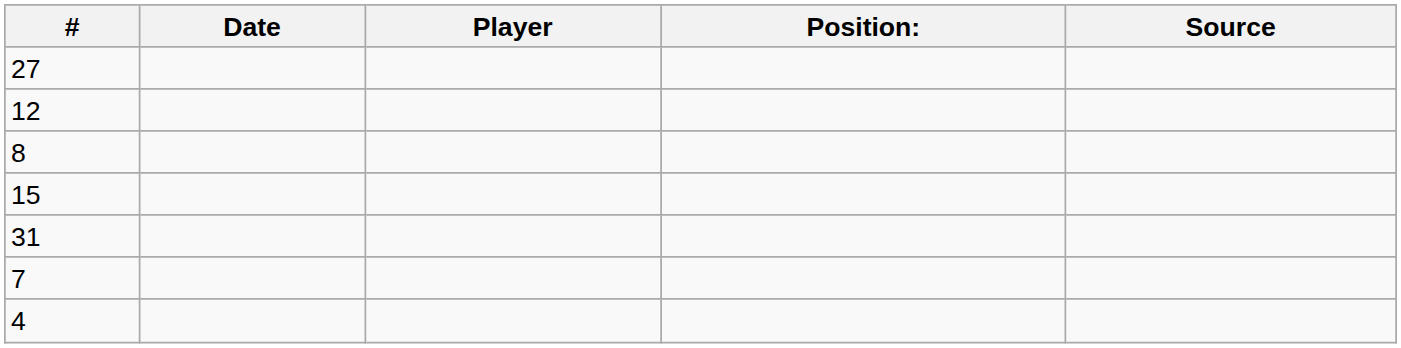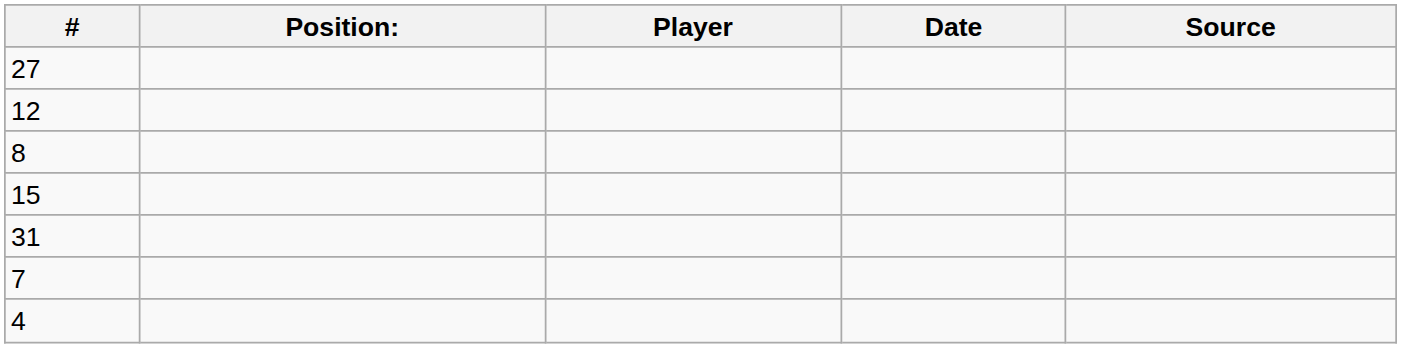columns swapped: Position: <-> Date
